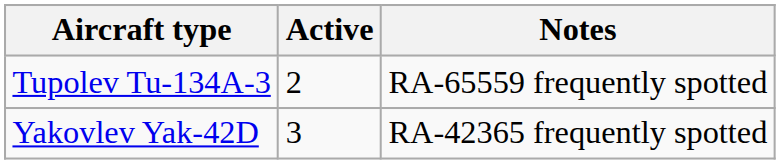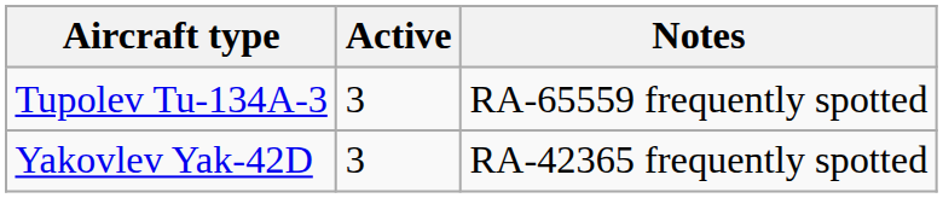Tupolev Tu-134A-3 | Active: 2 -> 3
